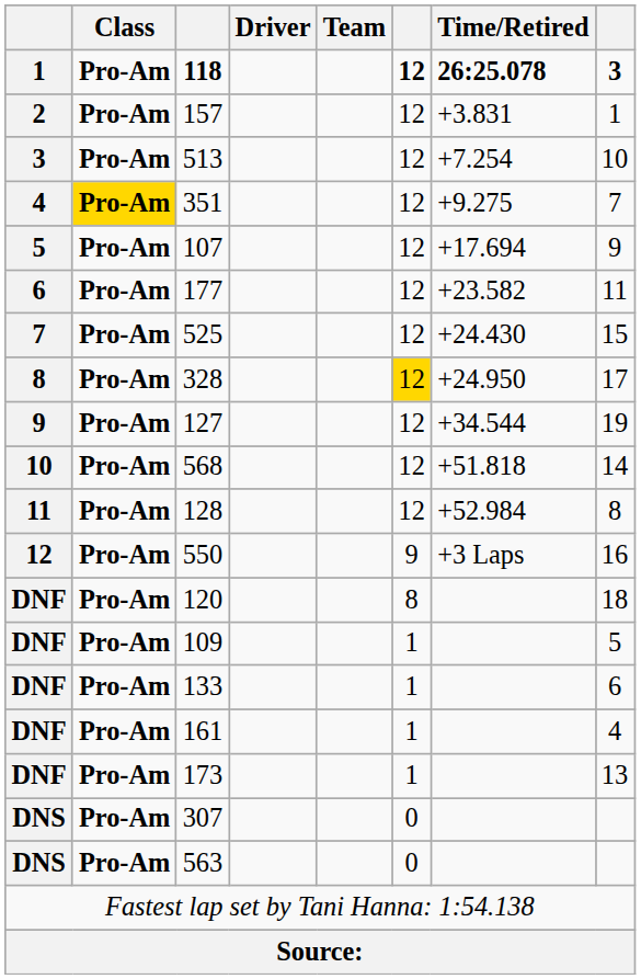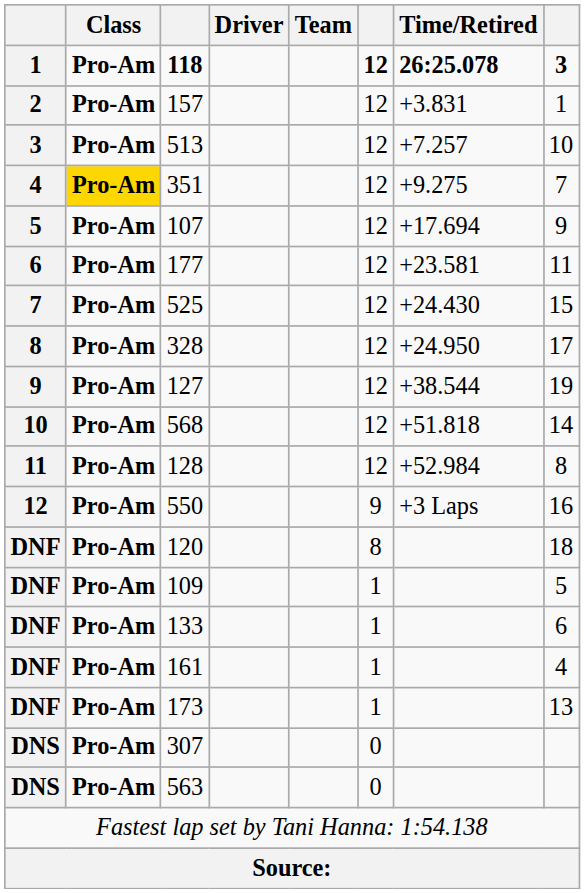513 | Time/Retired: +7.254 -> +7.257
177 | Time/Retired: +23.582 -> +23.581
328 | column 6: gold background -> no background
127 | Time/Retired: +34.544 -> +38.544
